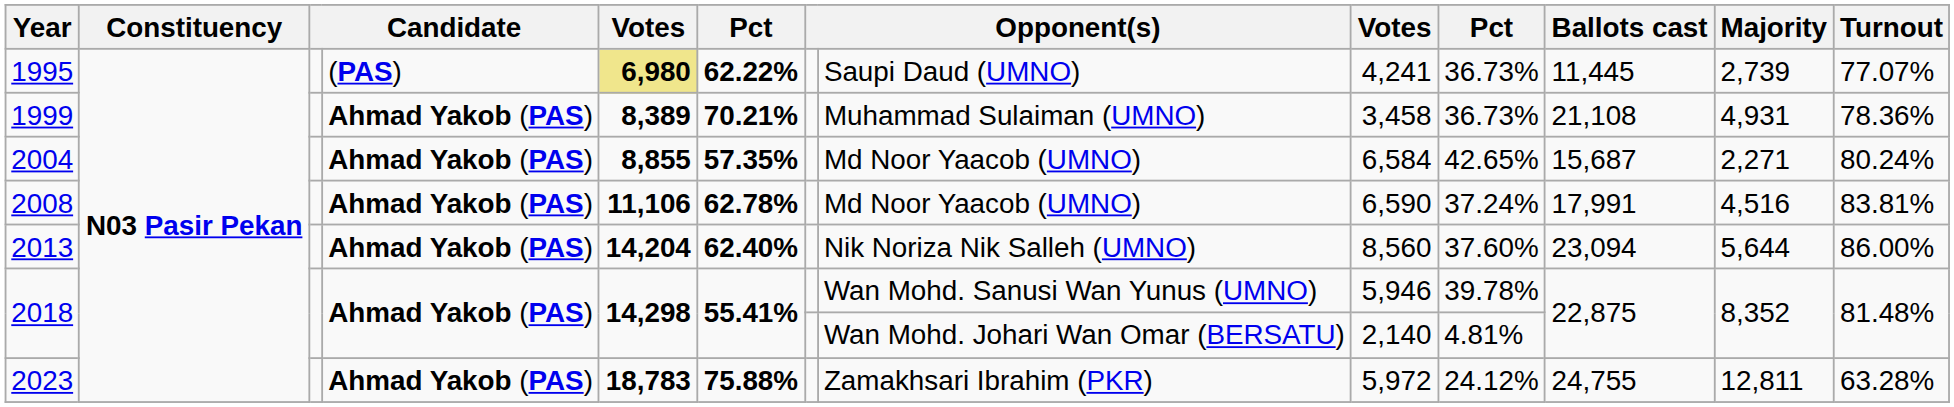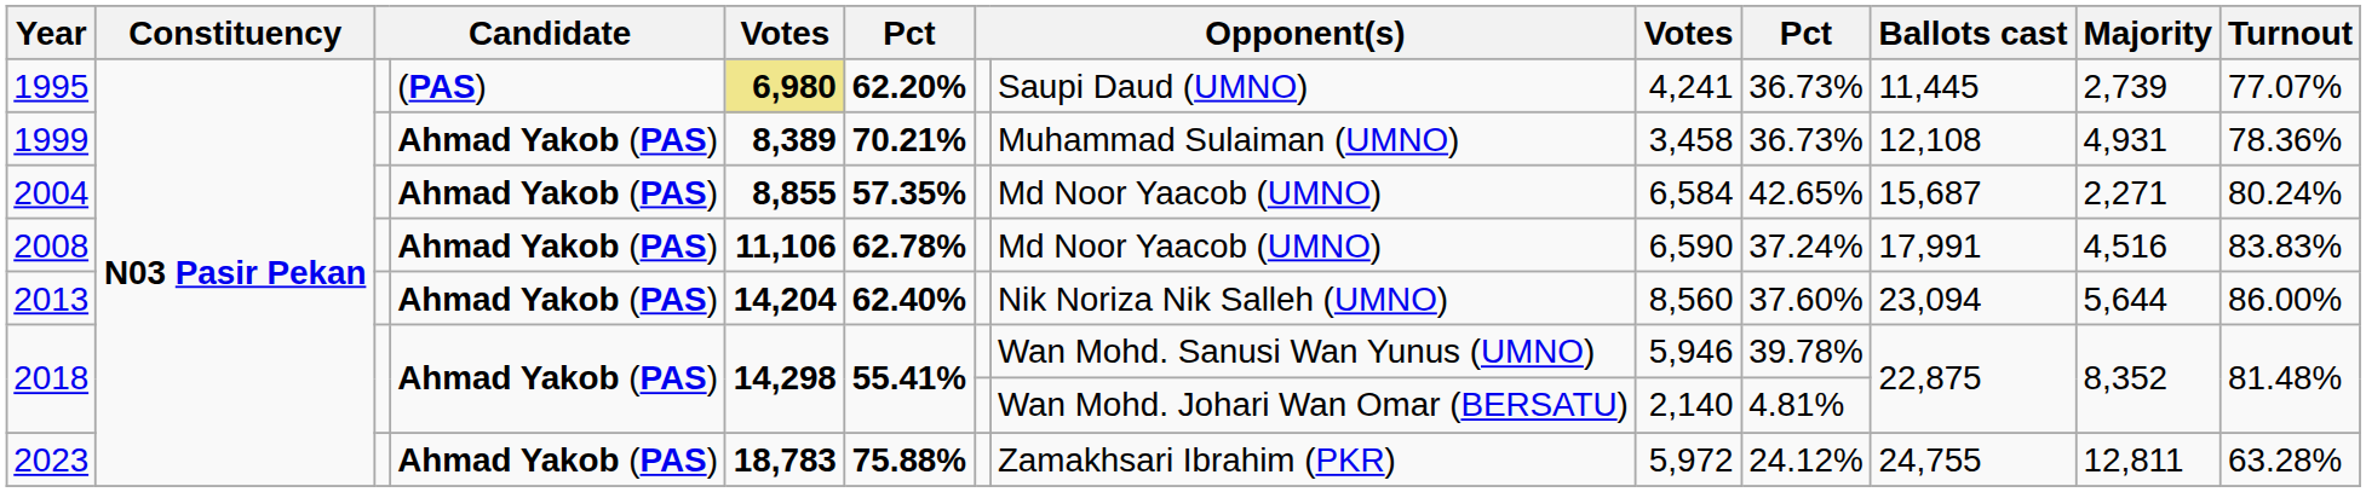1995 | column 6: 62.22% -> 62.20%
1999 | Ballots cast: 21,108 -> 12,108
2008 | Turnout: 83.81% -> 83.83%
